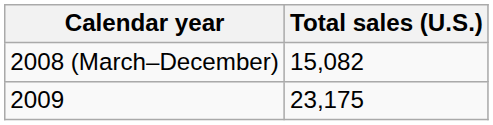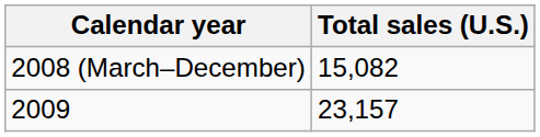2009 | Total sales (U.S.): 23,175 -> 23,157
